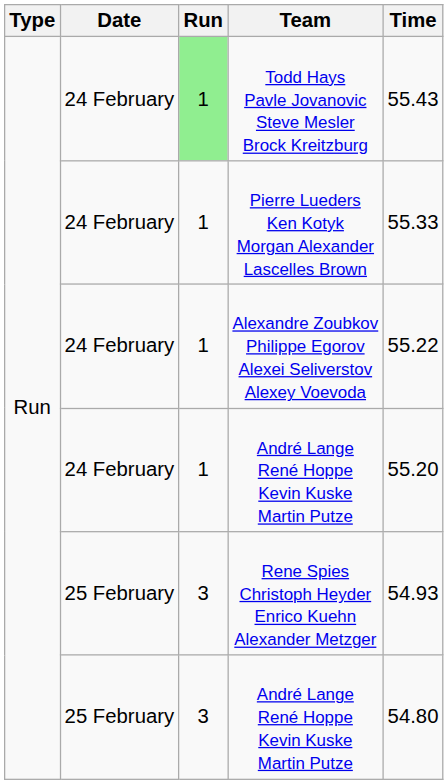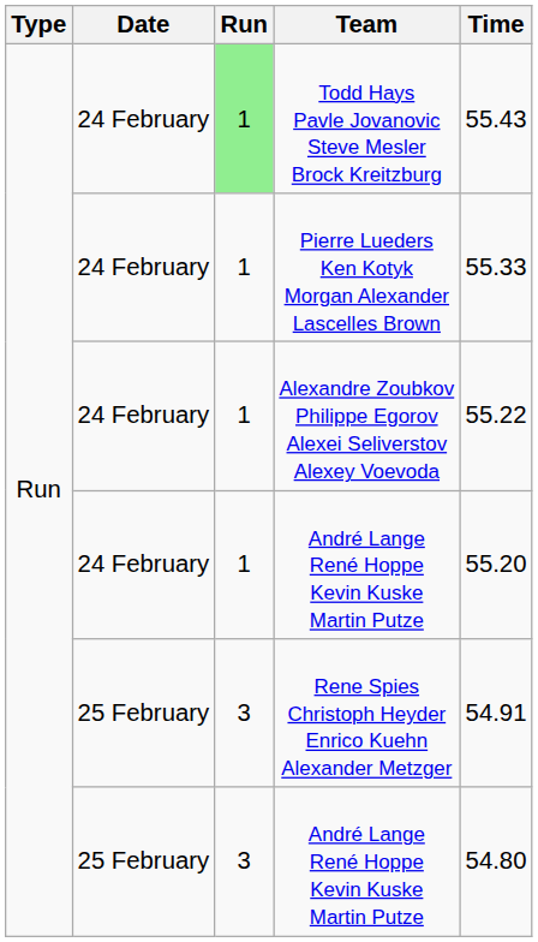Rene Spies Christoph Heyder Enrico Kuehn Alexander Metzger | Time: 54.93 -> 54.91
